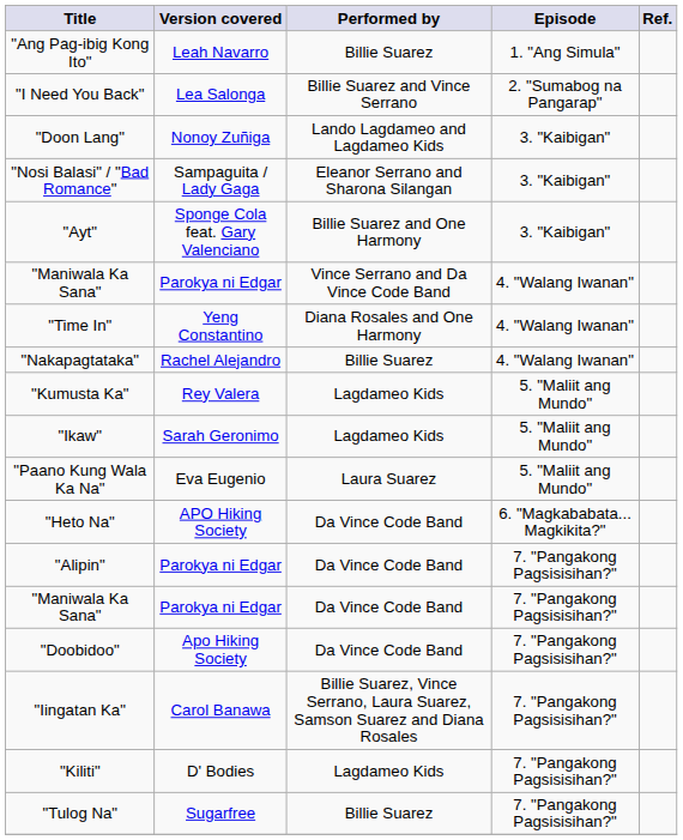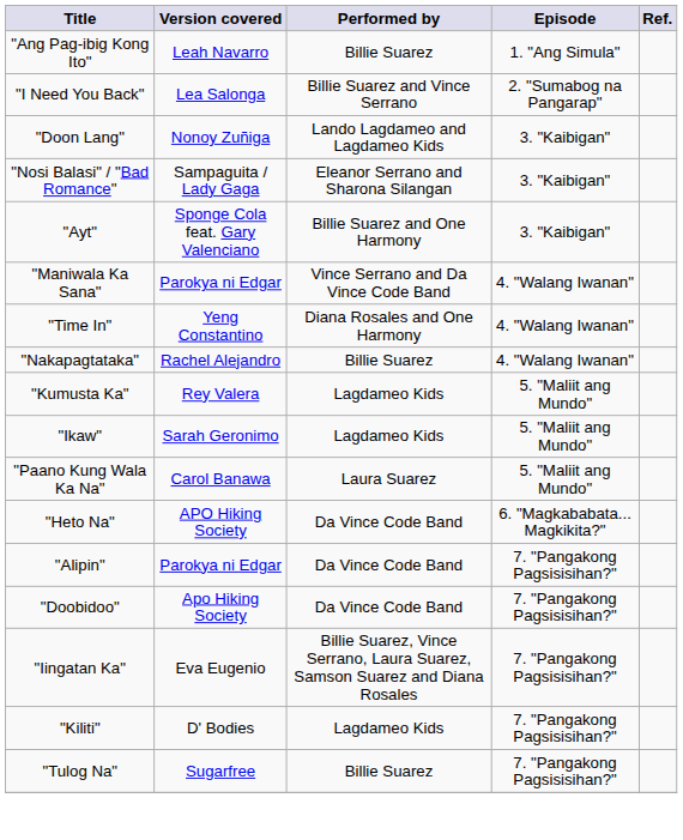"Paano Kung Wala Ka Na" | Version covered: Eva Eugenio -> Carol Banawa
- row: "Maniwala Ka Sana" | Parokya ni Edgar | Da Vince Code Band | 7. "Pangakong Pagsisisihan?"
"Iingatan Ka" | Version covered: Carol Banawa -> Eva Eugenio
